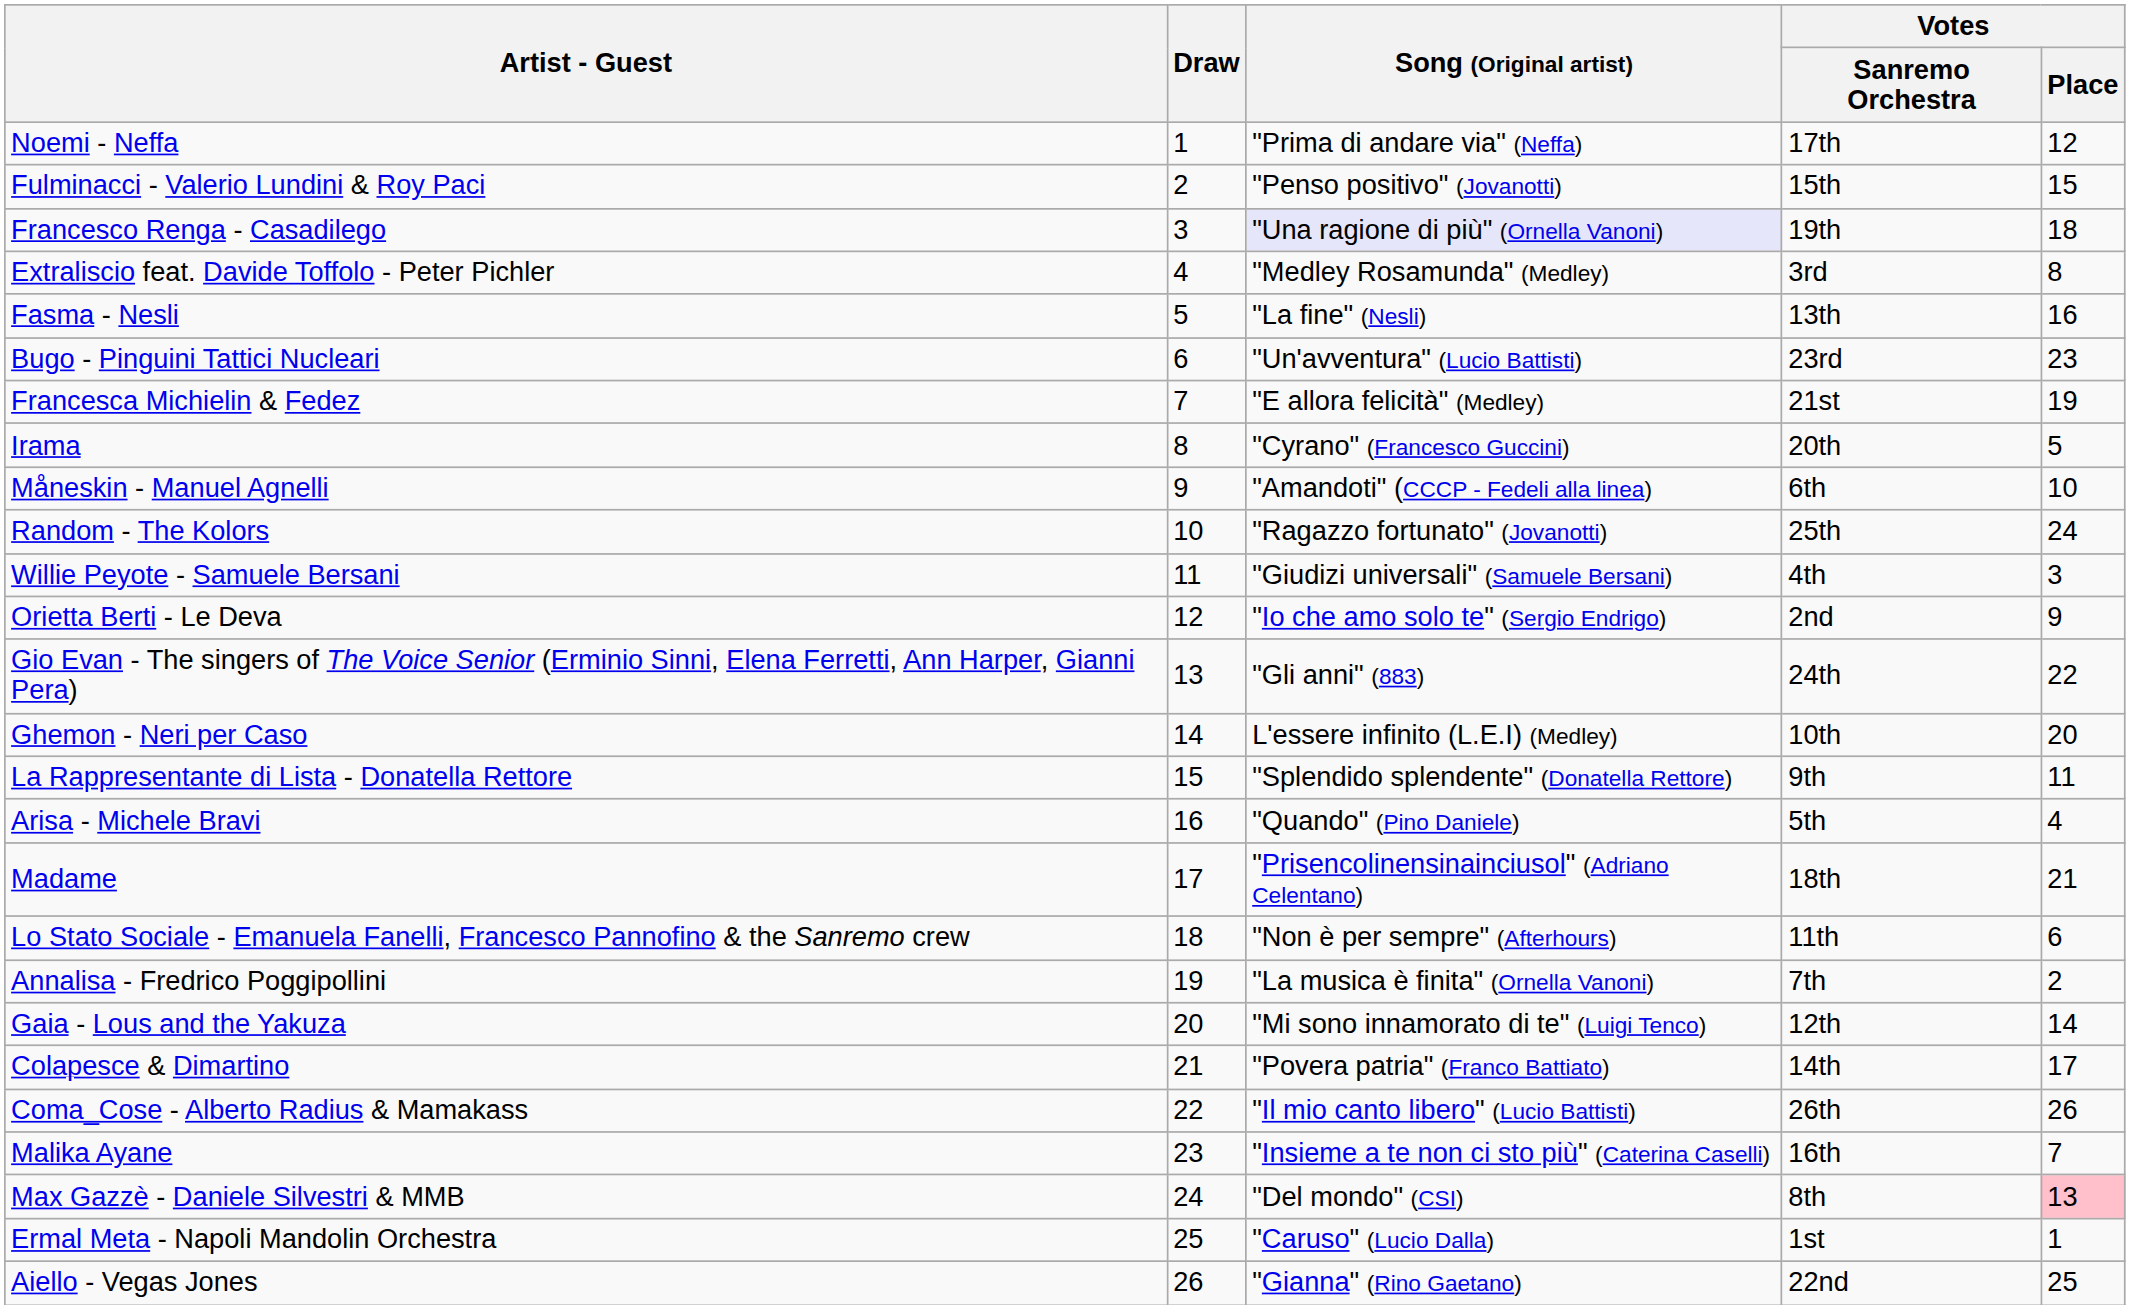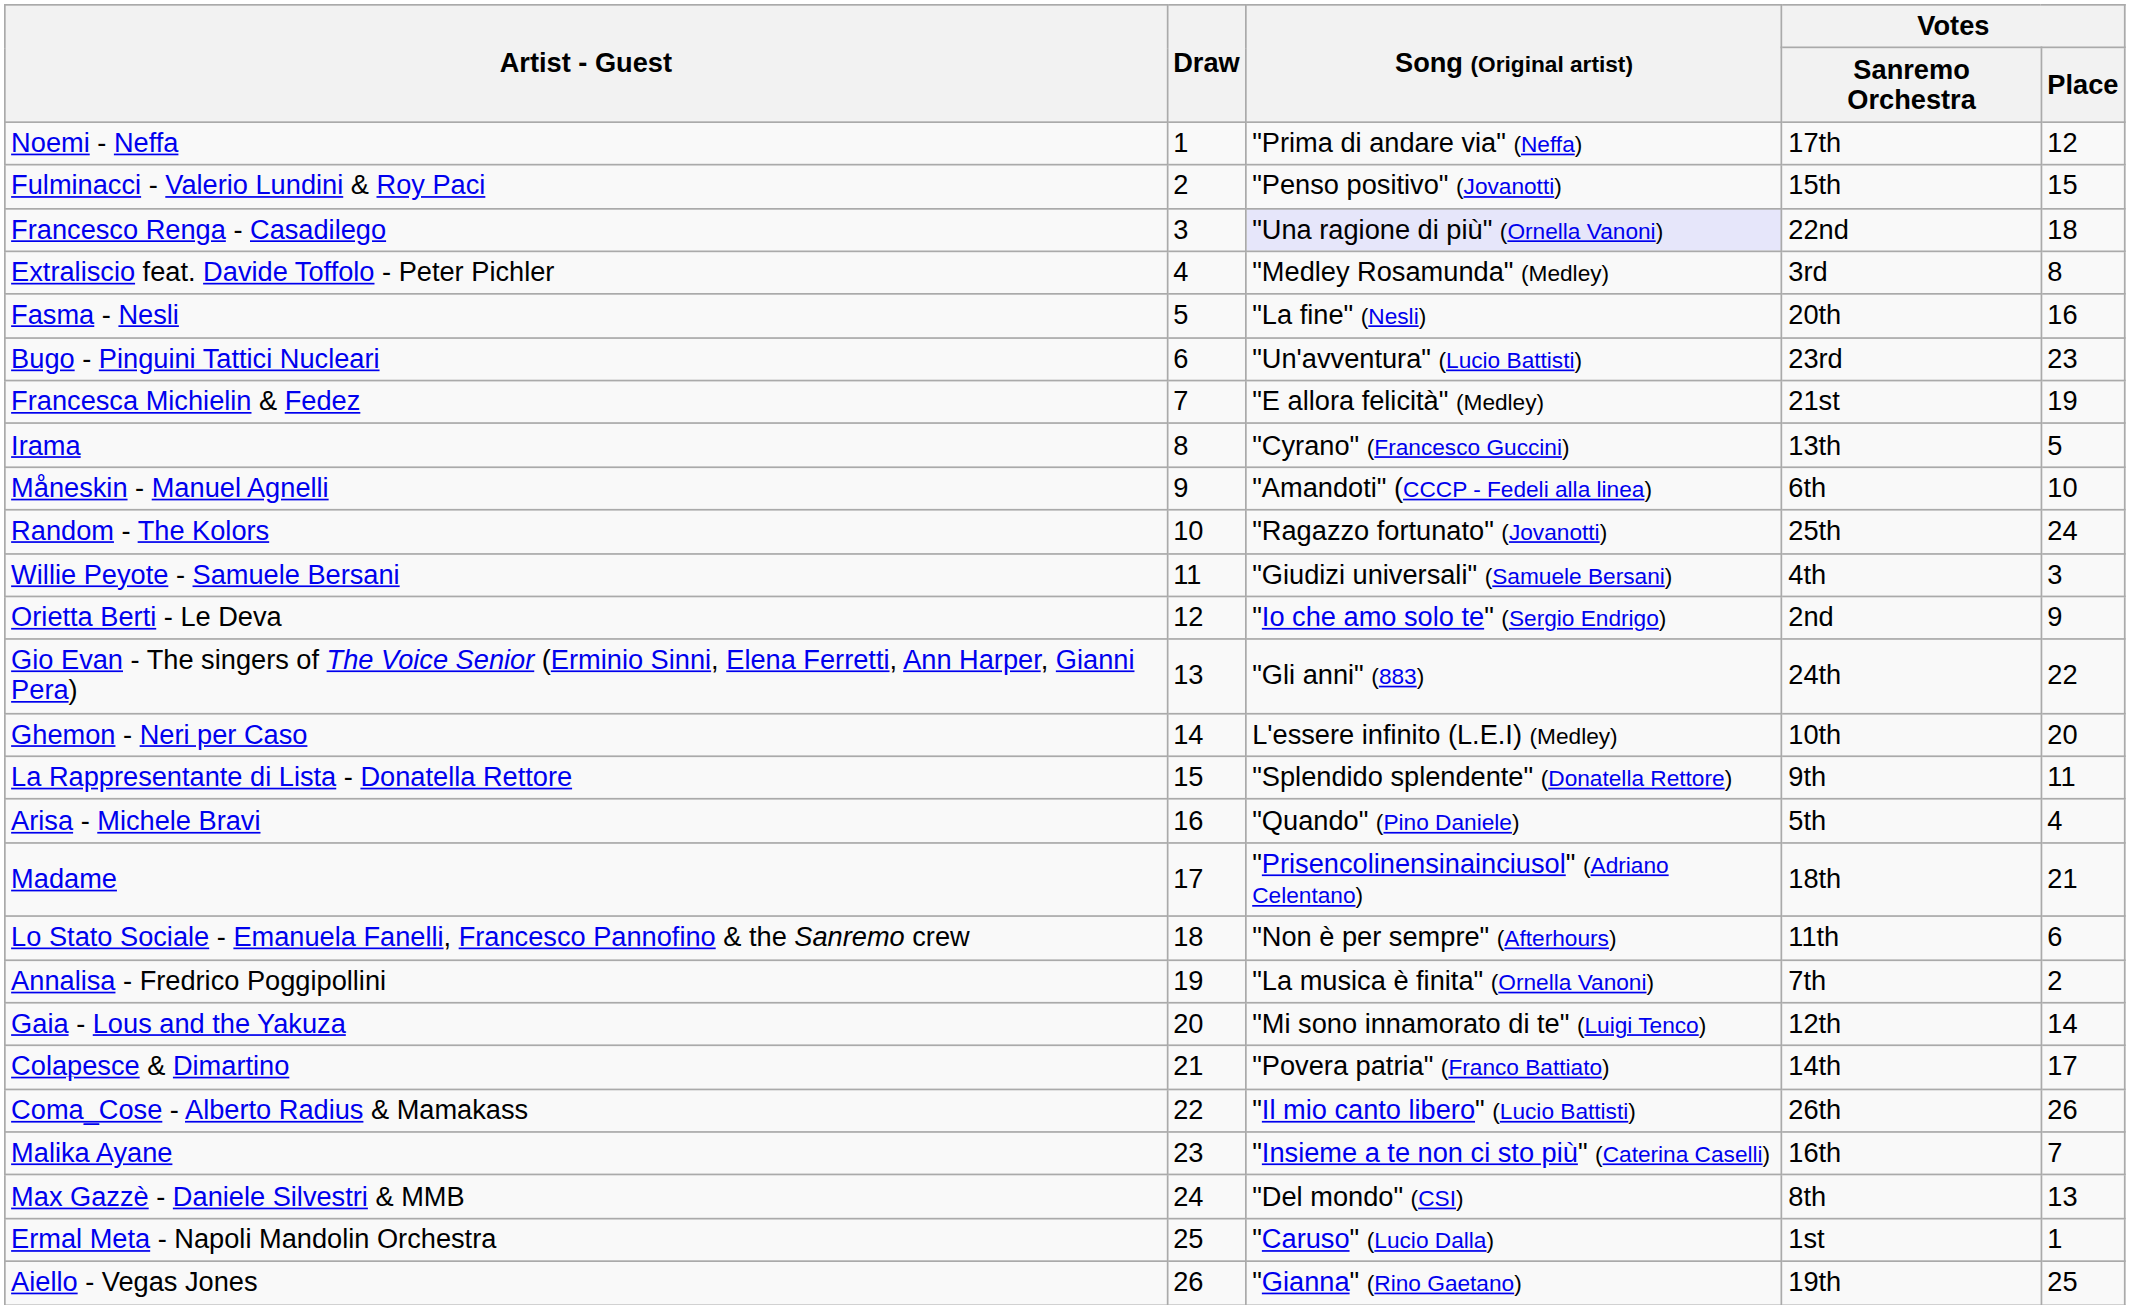Francesco Renga - Casadilego | Votes / Sanremo Orchestra: 19th -> 22nd
Fasma - Nesli | Votes / Sanremo Orchestra: 13th -> 20th
Irama | Votes / Sanremo Orchestra: 20th -> 13th
Max Gazzè - Daniele Silvestri & MMB | Votes / Place: pink background -> no background
Aiello - Vegas Jones | Votes / Sanremo Orchestra: 22nd -> 19th
